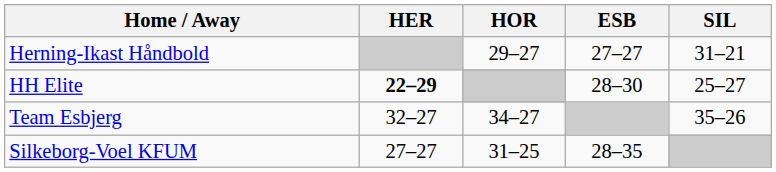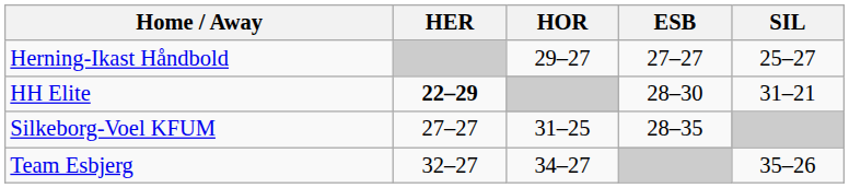Herning-Ikast Håndbold | SIL: 31–21 -> 25–27
HH Elite | SIL: 25–27 -> 31–21
rows swapped: Team Esbjerg <-> Silkeborg-Voel KFUM
